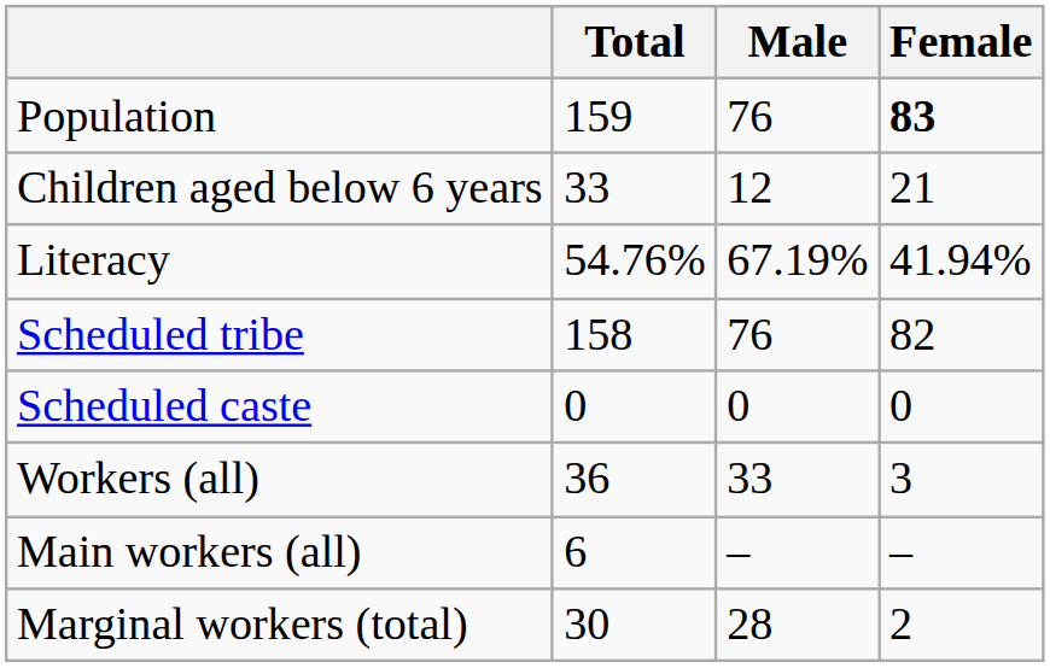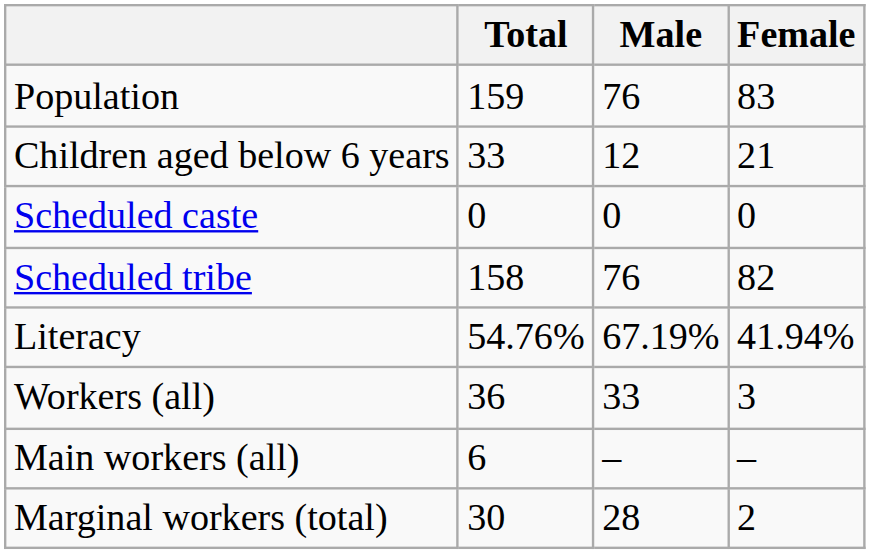Population | Female: bold -> normal
rows swapped: Scheduled caste <-> Literacy
